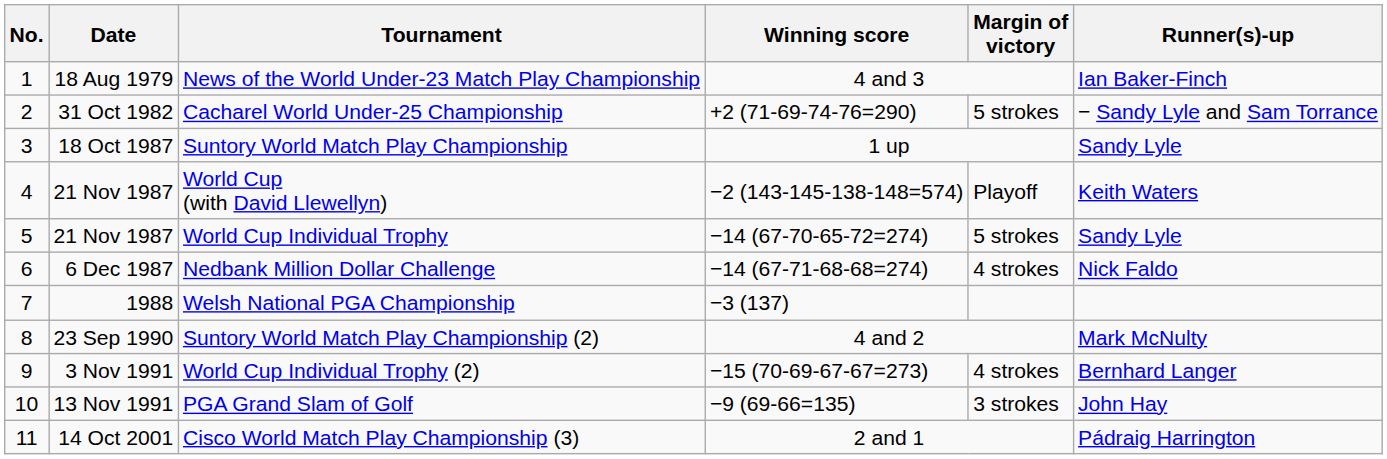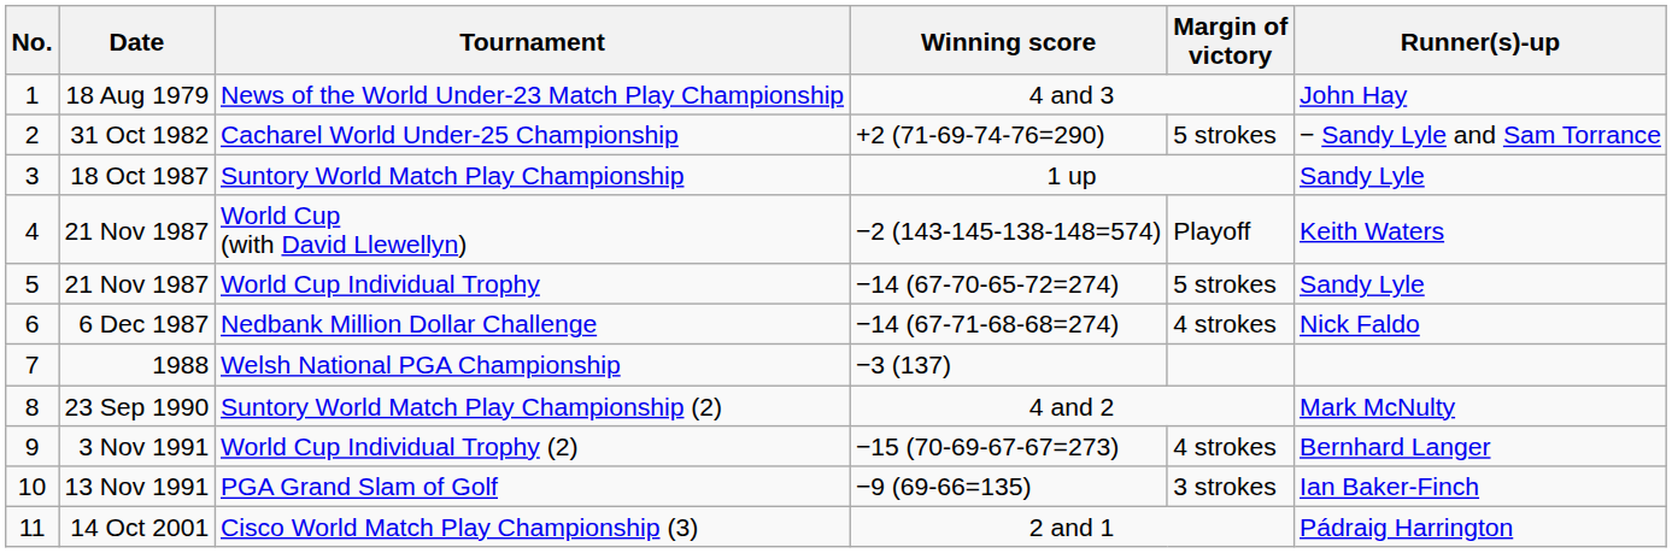News of the World Under-23 Match Play Championship | Runner(s)-up: Ian Baker-Finch -> John Hay
PGA Grand Slam of Golf | Runner(s)-up: John Hay -> Ian Baker-Finch
